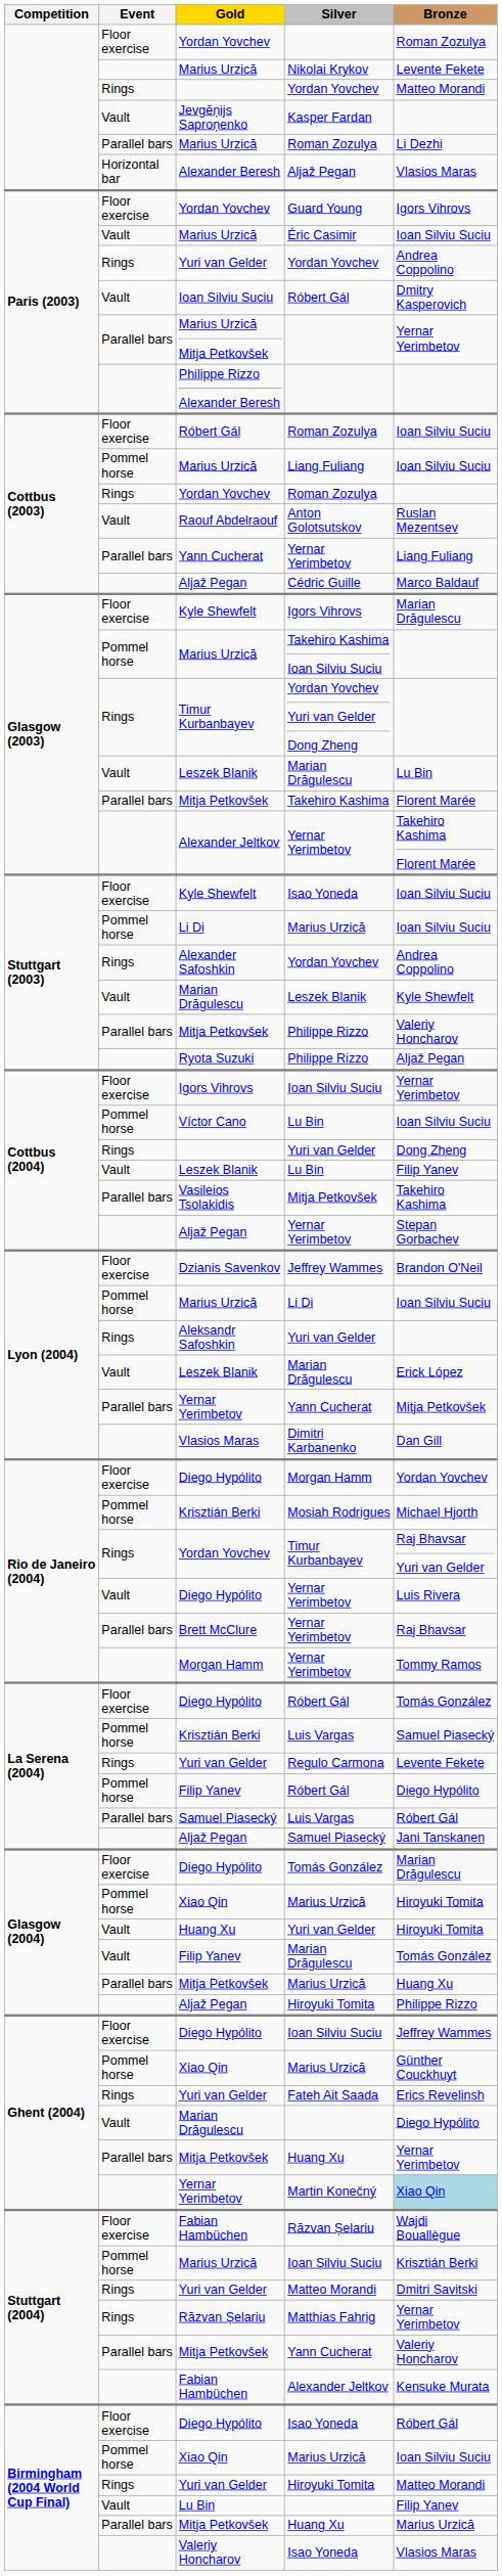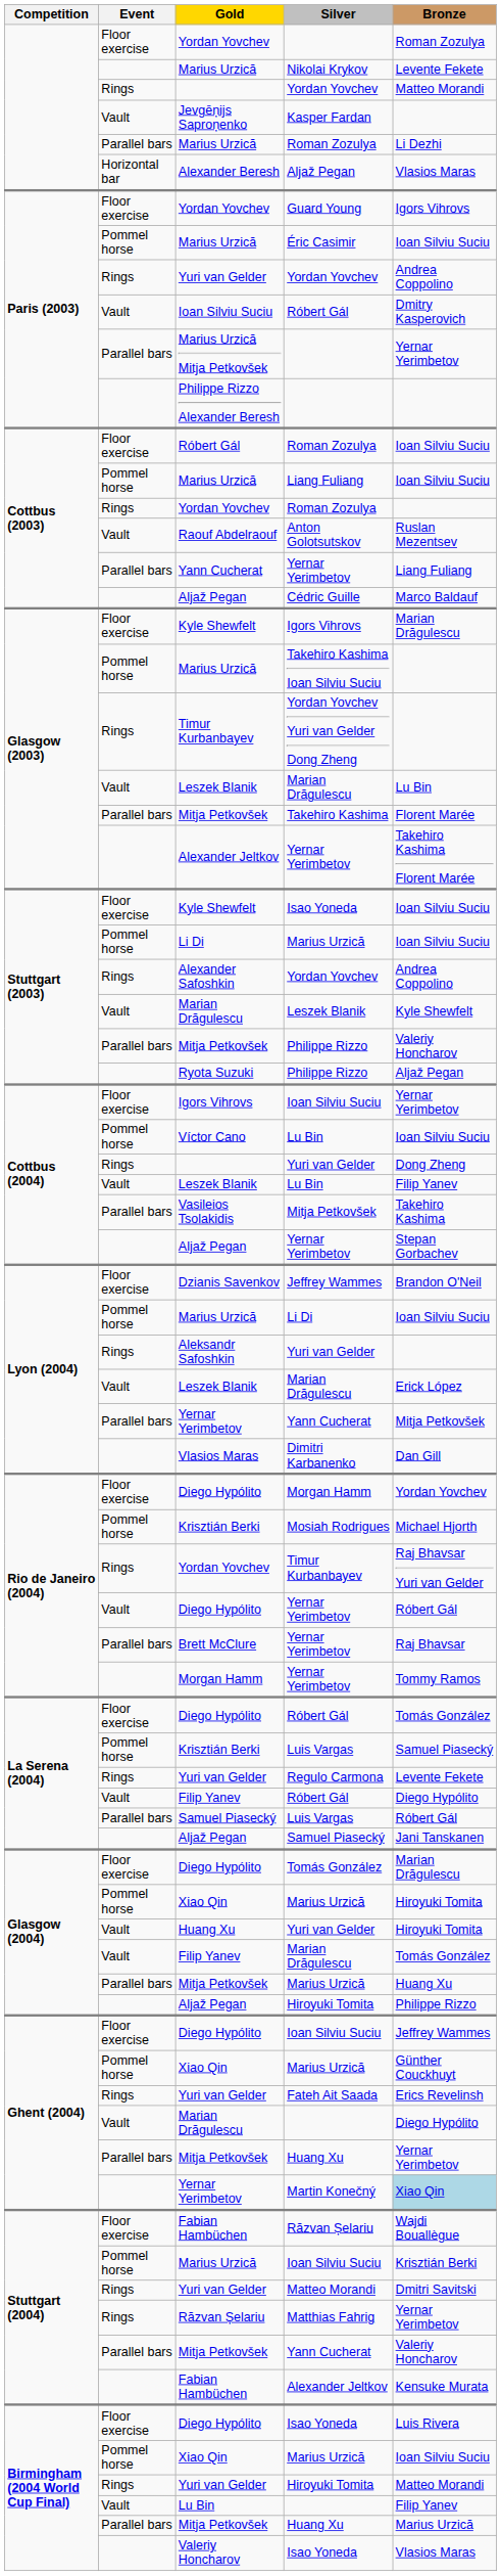Éric Casimir | Event: Vault -> Pommel horse
Diego Hypólito / Yernar Yerimbetov | Bronze: Luis Rivera -> Róbert Gál
Filip Yanev / Róbert Gál | Event: Pommel horse -> Vault
Diego Hypólito / Isao Yoneda | Bronze: Róbert Gál -> Luis Rivera
